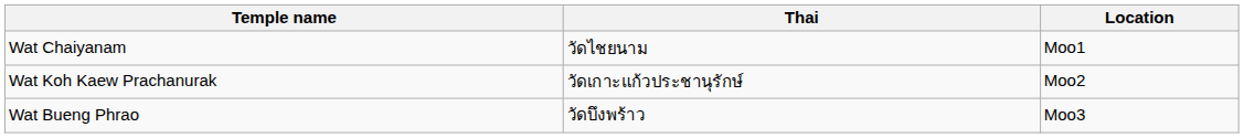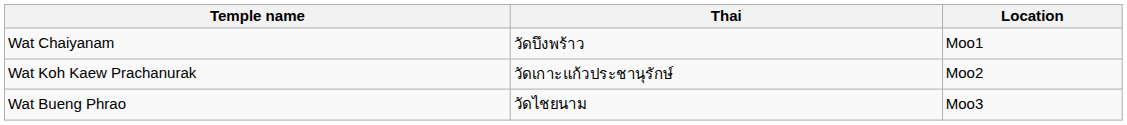Wat Chaiyanam | Thai: วัดไชยนาม -> วัดบึงพร้าว
Wat Bueng Phrao | Thai: วัดบึงพร้าว -> วัดไชยนาม
